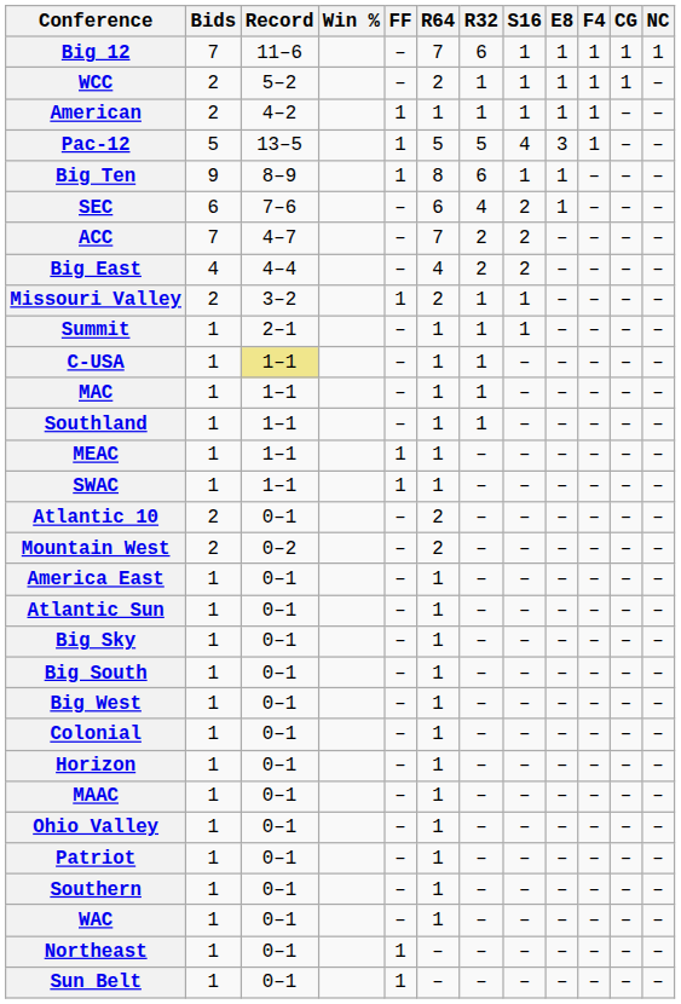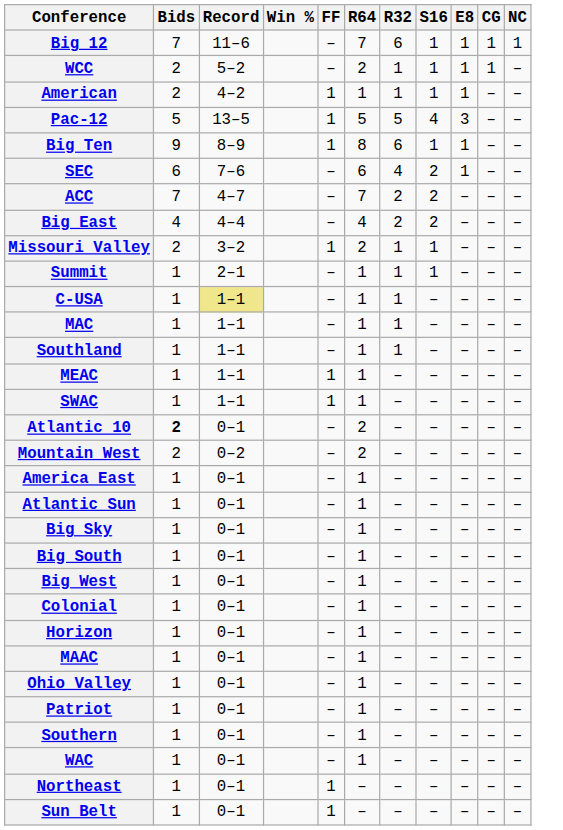- column: F4 | 1 | 1 | 1 | 1 | – | – | – | – | – | – | – | – | – | – | – | – | – | – | – | – | – | – | – | – | – | – | – | – | – | – | –
Atlantic 10 | Bids: normal -> bold
